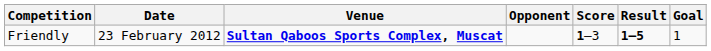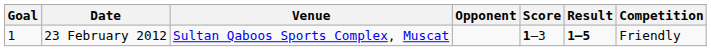columns swapped: Goal <-> Competition
23 February 2012 | Venue: bold -> normal
